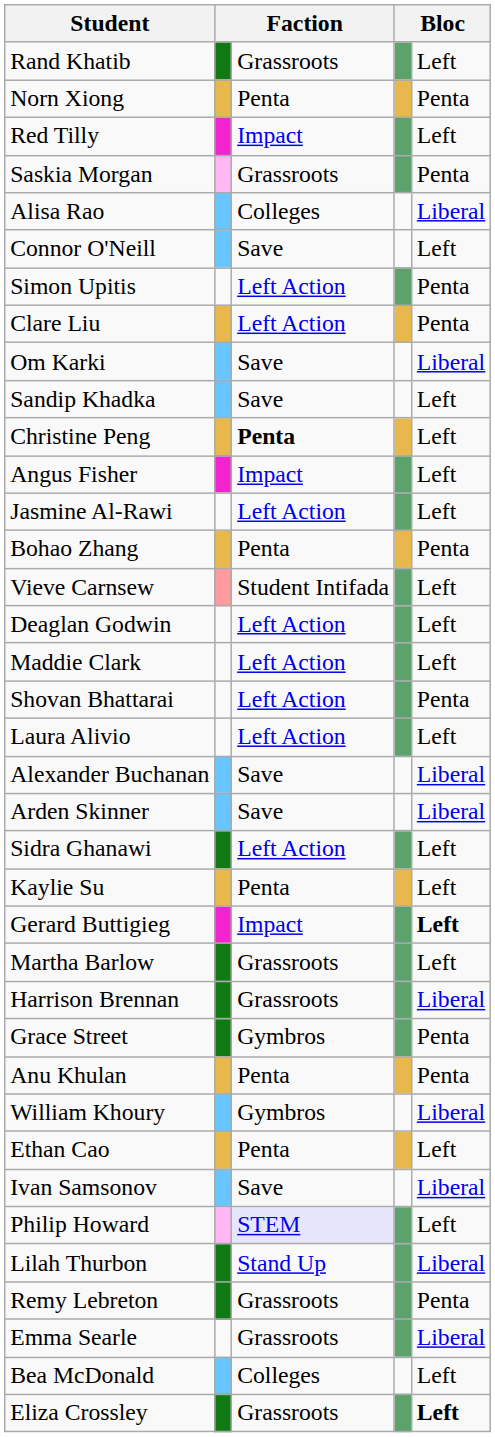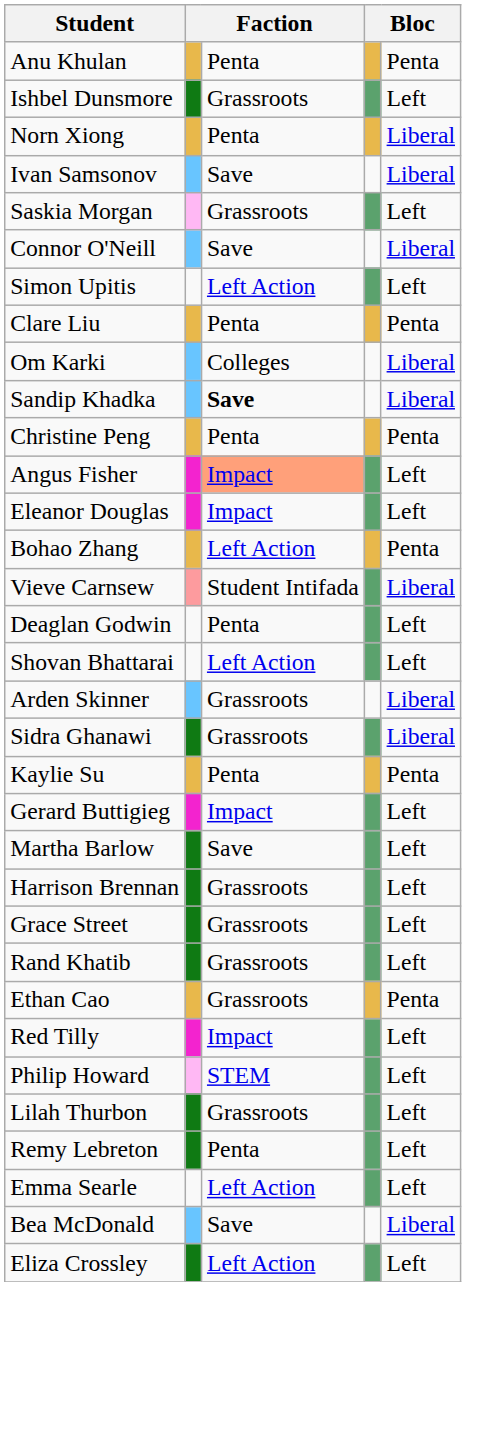rows swapped: Rand Khatib <-> Anu Khulan
+ row: Ishbel Dunsmore | Grassroots | Left
Norn Xiong | column 5: Penta -> Liberal
rows swapped: Ivan Samsonov <-> Red Tilly
Saskia Morgan | column 5: Penta -> Left
- row: Alisa Rao | Colleges | Liberal
Connor O'Neill | column 5: Left -> Liberal
Simon Upitis | column 5: Penta -> Left
Clare Liu | column 3: Left Action -> Penta
Om Karki | column 3: Save -> Colleges
Sandip Khadka | column 3: normal -> bold
Sandip Khadka | column 5: Left -> Liberal
Christine Peng | column 3: bold -> normal
Christine Peng | column 5: Left -> Penta
Angus Fisher | column 3: no background -> lightsalmon background
+ row: Eleanor Douglas | Impact | Left
- row: Jasmine Al-Rawi | Left Action | Left
Bohao Zhang | column 3: Penta -> Left Action
Vieve Carnsew | column 5: Left -> Liberal
Deaglan Godwin | column 3: Left Action -> Penta
- row: Maddie Clark | Left Action | Left
Shovan Bhattarai | column 5: Penta -> Left
- row: Laura Alivio | Left Action | Left
- row: Alexander Buchanan | Save | Liberal
Arden Skinner | column 3: Save -> Grassroots
Sidra Ghanawi | column 3: Left Action -> Grassroots
Sidra Ghanawi | column 5: Left -> Liberal
Kaylie Su | column 5: Left -> Penta
Gerard Buttigieg | column 5: bold -> normal
Martha Barlow | column 3: Grassroots -> Save
Harrison Brennan | column 5: Liberal -> Left
Grace Street | column 3: Gymbros -> Grassroots
Grace Street | column 5: Penta -> Left
- row: William Khoury | Gymbros | Liberal
Ethan Cao | column 3: Penta -> Grassroots
Ethan Cao | column 5: Left -> Penta
Philip Howard | column 3: lavender background -> no background
Lilah Thurbon | column 3: Stand Up -> Grassroots
Lilah Thurbon | column 5: Liberal -> Left
Remy Lebreton | column 3: Grassroots -> Penta
Remy Lebreton | column 5: Penta -> Left
Emma Searle | column 3: Grassroots -> Left Action
Emma Searle | column 5: Liberal -> Left
Bea McDonald | column 3: Colleges -> Save
Bea McDonald | column 5: Left -> Liberal
Eliza Crossley | column 3: Grassroots -> Left Action
Eliza Crossley | column 5: bold -> normal
